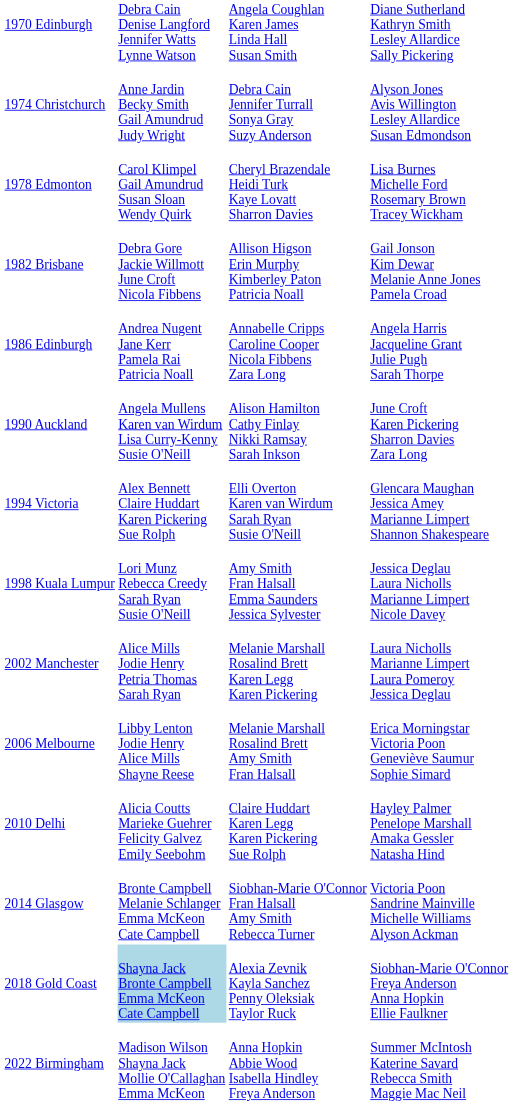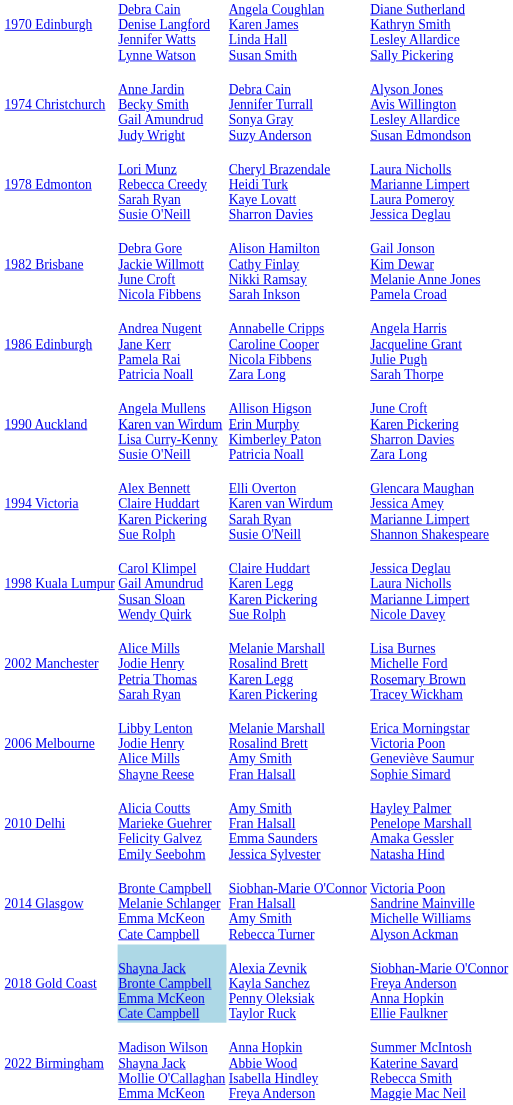1978 Edmonton | column 2: Carol Klimpel Gail Amundrud Susan Sloan Wendy Quirk -> Lori Munz Rebecca Creedy Sarah Ryan Susie O'Neill
1978 Edmonton | column 4: Lisa Burnes Michelle Ford Rosemary Brown Tracey Wickham -> Laura Nicholls Marianne Limpert Laura Pomeroy Jessica Deglau
1982 Brisbane | column 3: Allison Higson Erin Murphy Kimberley Paton Patricia Noall -> Alison Hamilton Cathy Finlay Nikki Ramsay Sarah Inkson
1990 Auckland | column 3: Alison Hamilton Cathy Finlay Nikki Ramsay Sarah Inkson -> Allison Higson Erin Murphy Kimberley Paton Patricia Noall
1998 Kuala Lumpur | column 2: Lori Munz Rebecca Creedy Sarah Ryan Susie O'Neill -> Carol Klimpel Gail Amundrud Susan Sloan Wendy Quirk
1998 Kuala Lumpur | column 3: Amy Smith Fran Halsall Emma Saunders Jessica Sylvester -> Claire Huddart Karen Legg Karen Pickering Sue Rolph
2002 Manchester | column 4: Laura Nicholls Marianne Limpert Laura Pomeroy Jessica Deglau -> Lisa Burnes Michelle Ford Rosemary Brown Tracey Wickham
2010 Delhi | column 3: Claire Huddart Karen Legg Karen Pickering Sue Rolph -> Amy Smith Fran Halsall Emma Saunders Jessica Sylvester
